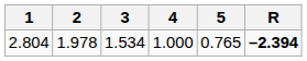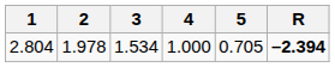2.804 | 5: 0.765 -> 0.705
